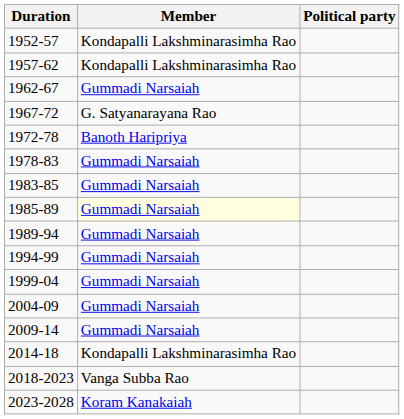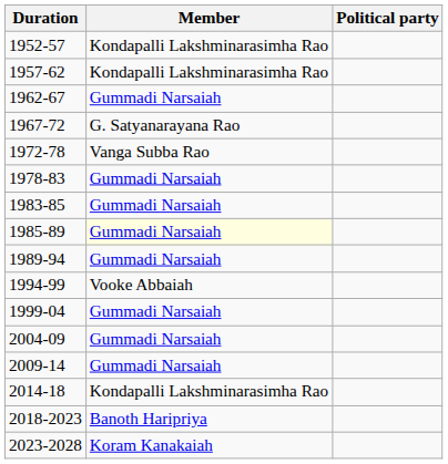1972-78 | Member: Banoth Haripriya -> Vanga Subba Rao
1994-99 | Member: Gummadi Narsaiah -> Vooke Abbaiah
2018-2023 | Member: Vanga Subba Rao -> Banoth Haripriya
